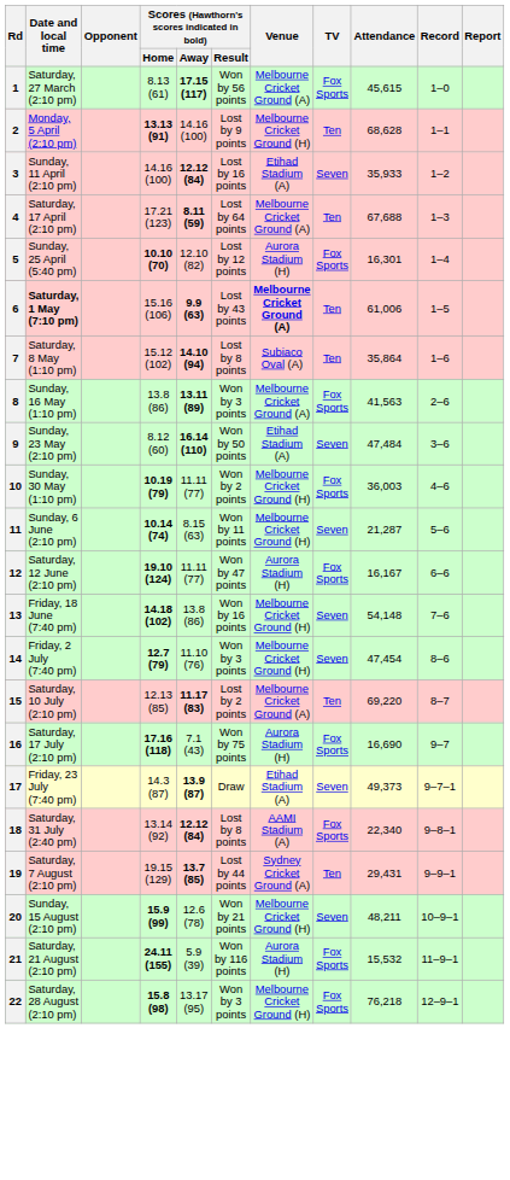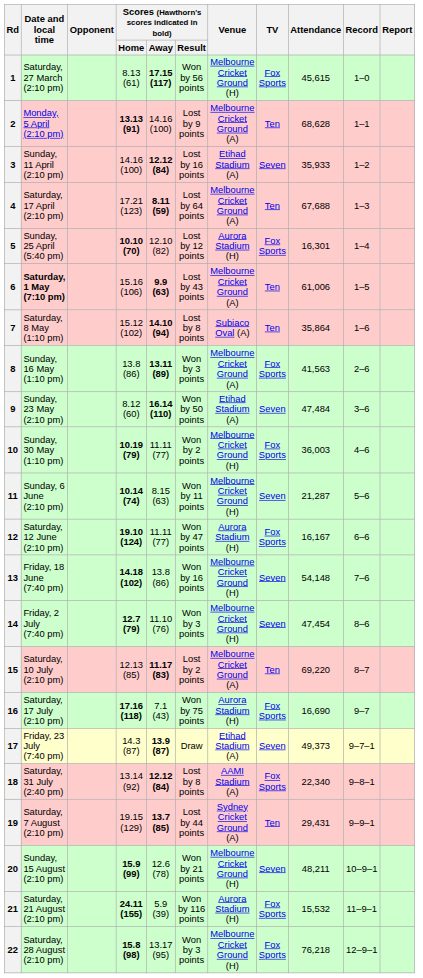1 | Venue: Melbourne Cricket Ground (A) -> Melbourne Cricket Ground (H)
2 | Venue: Melbourne Cricket Ground (H) -> Melbourne Cricket Ground (A)
6 | Venue: bold -> normal
